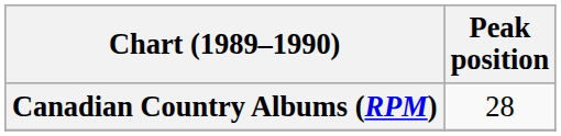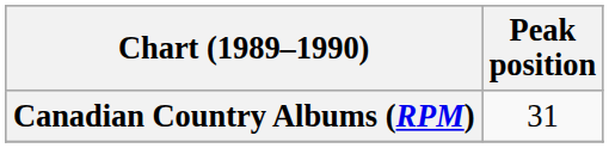Canadian Country Albums (RPM) | Peak position: 28 -> 31
